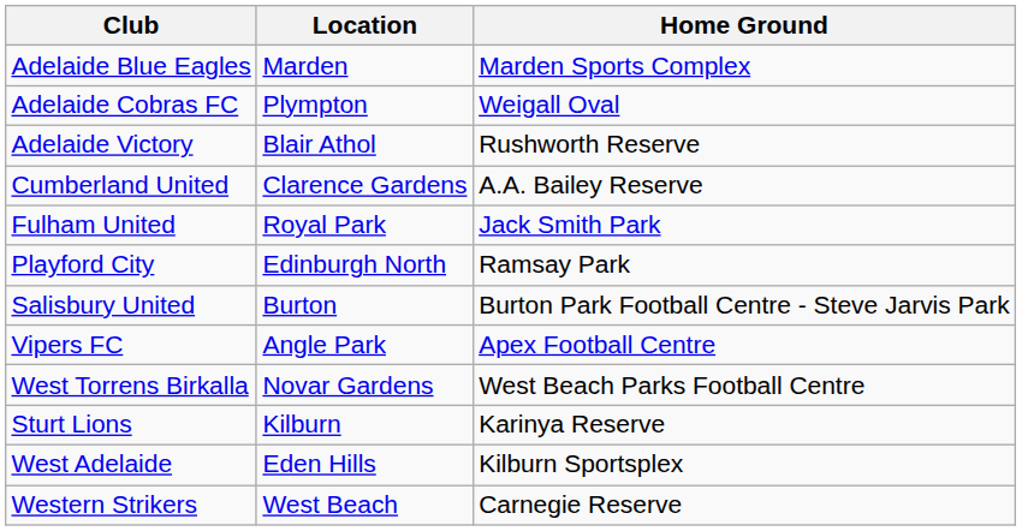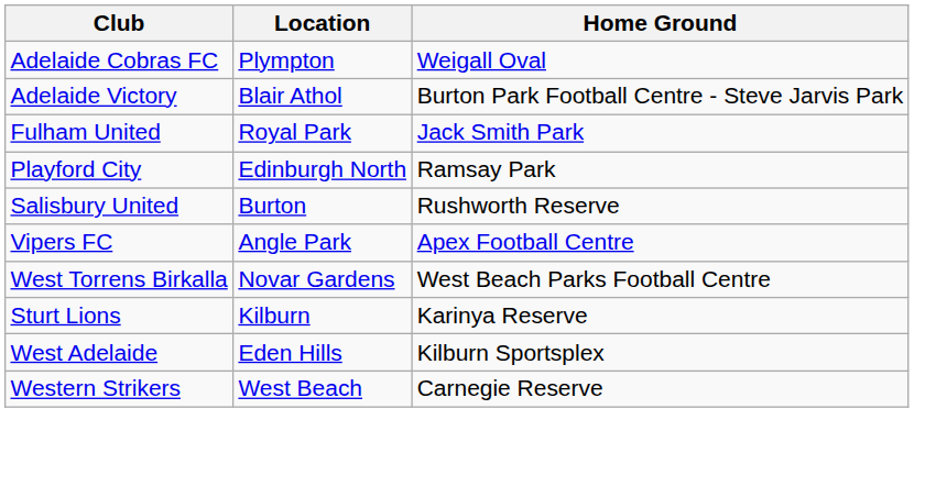- row: Adelaide Blue Eagles | Marden | Marden Sports Complex
Adelaide Victory | Home Ground: Rushworth Reserve -> Burton Park Football Centre - Steve Jarvis Park
- row: Cumberland United | Clarence Gardens | A.A. Bailey Reserve
Salisbury United | Home Ground: Burton Park Football Centre - Steve Jarvis Park -> Rushworth Reserve
